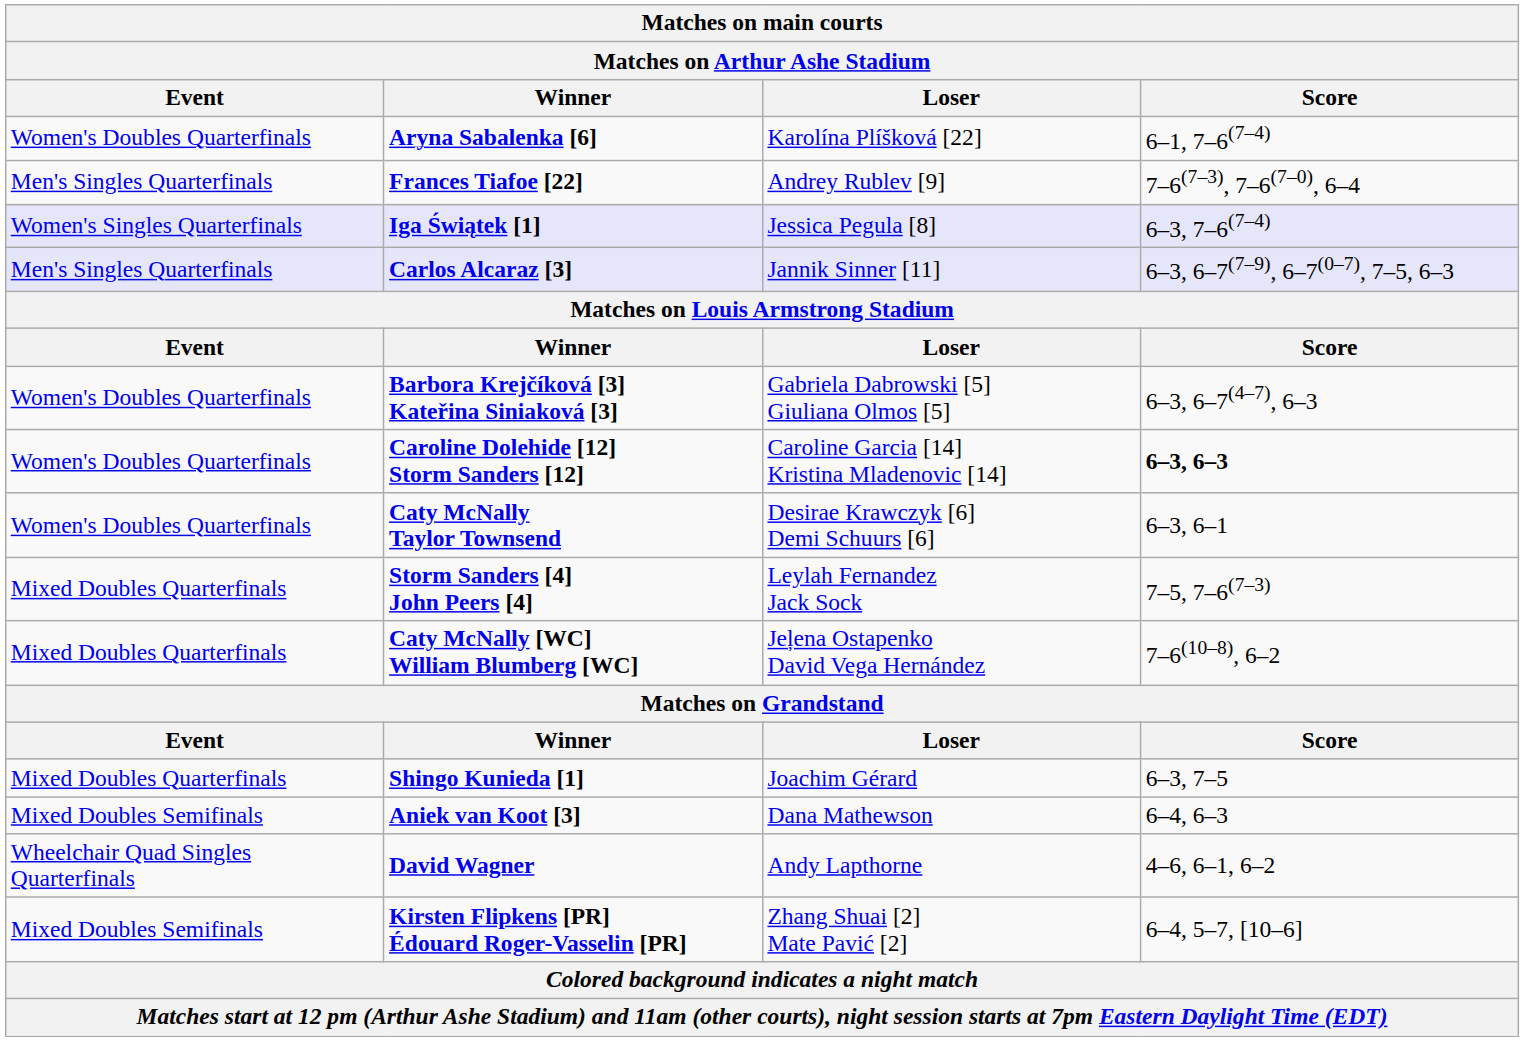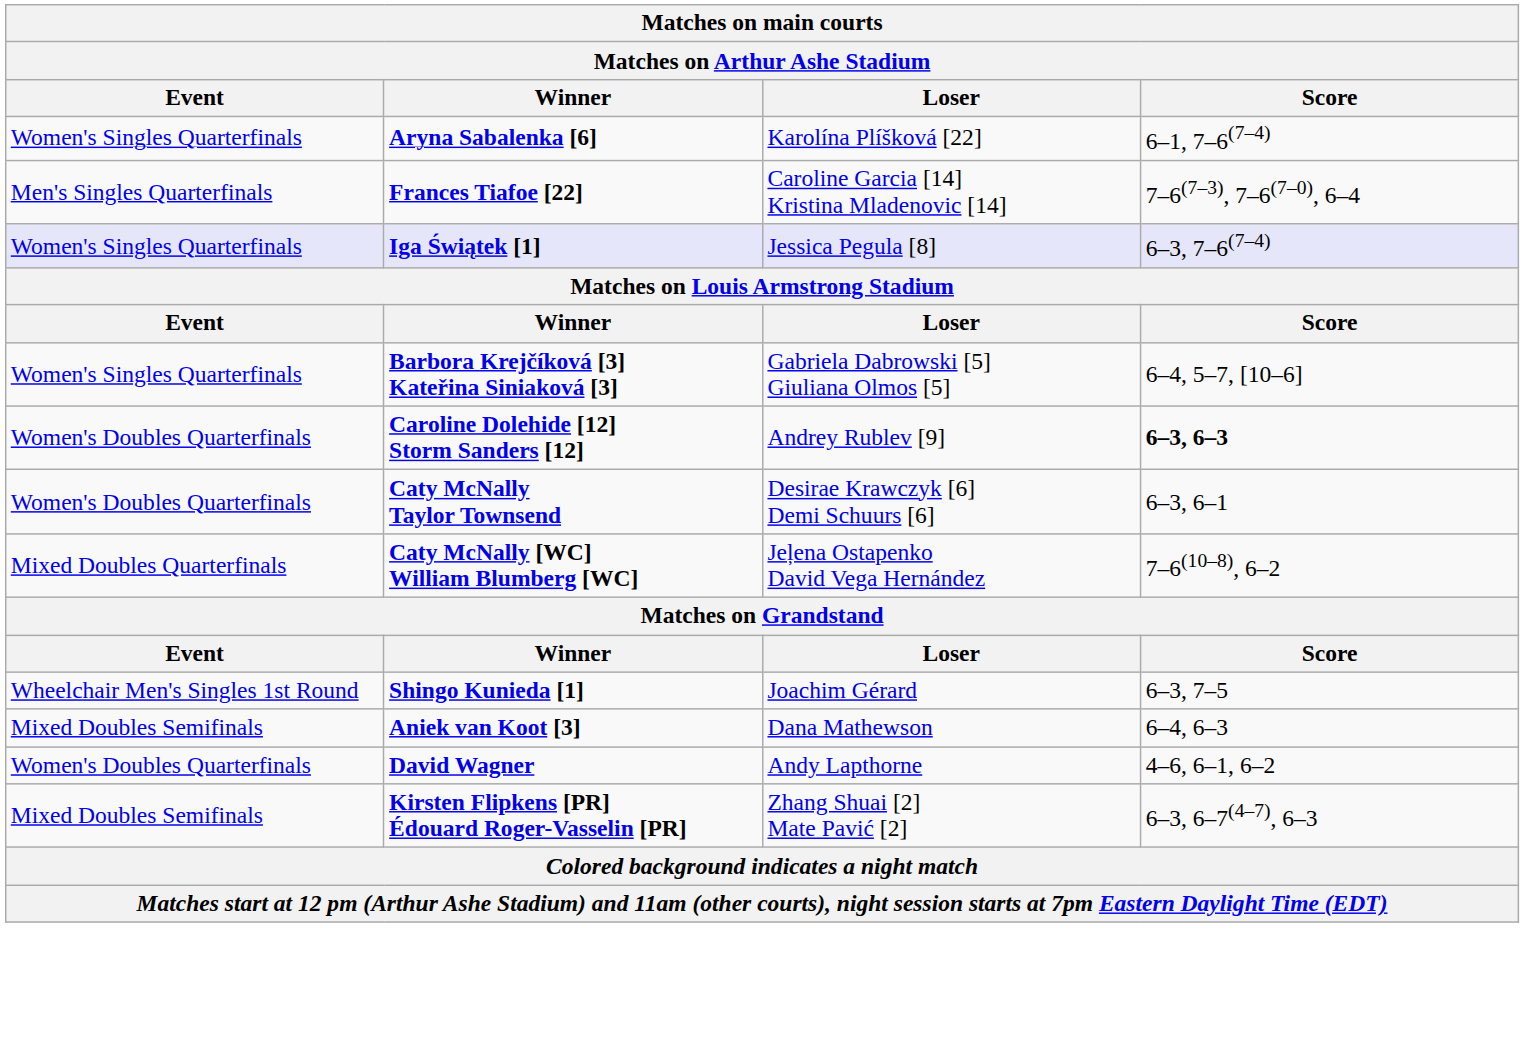Aryna Sabalenka [6] | Event: Women's Doubles Quarterfinals -> Women's Singles Quarterfinals
Frances Tiafoe [22] | Loser: Andrey Rublev [9] -> Caroline Garcia [14] Kristina Mladenovic [14]
- row: Men's Singles Quarterfinals | Carlos Alcaraz [3] | Jannik Sinner [11] | 6–3, 6–7(7–9), 6–7(0–7), 7–5, 6–3
Barbora Krejčíková [3] Kateřina Siniaková [3] | Event: Women's Doubles Quarterfinals -> Women's Singles Quarterfinals
Barbora Krejčíková [3] Kateřina Siniaková [3] | Score: 6–3, 6–7(4–7), 6–3 -> 6–4, 5–7, [10–6]
Caroline Dolehide [12] Storm Sanders [12] | Loser: Caroline Garcia [14] Kristina Mladenovic [14] -> Andrey Rublev [9]
- row: Mixed Doubles Quarterfinals | Storm Sanders [4] John Peers [4] | Leylah Fernandez Jack Sock | 7–5, 7–6(7–3)
Shingo Kunieda [1] | Event: Mixed Doubles Quarterfinals -> Wheelchair Men's Singles 1st Round
David Wagner | Event: Wheelchair Quad Singles Quarterfinals -> Women's Doubles Quarterfinals
Kirsten Flipkens [PR] Édouard Roger-Vasselin [PR] | Score: 6–4, 5–7, [10–6] -> 6–3, 6–7(4–7), 6–3
